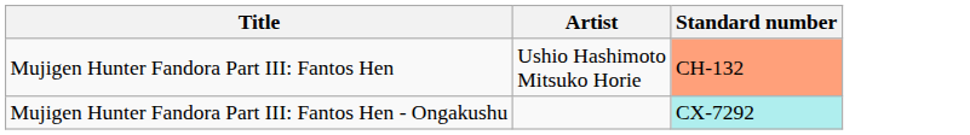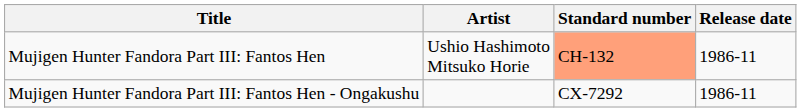+ column: Release date | 1986-11 | 1986-11
Mujigen Hunter Fandora Part III: Fantos Hen - Ongakushu | Standard number: paleturquoise background -> no background
